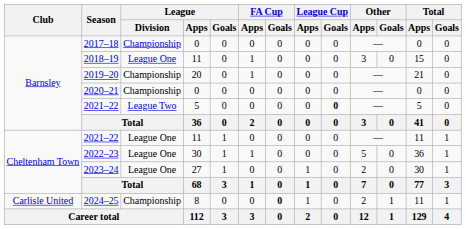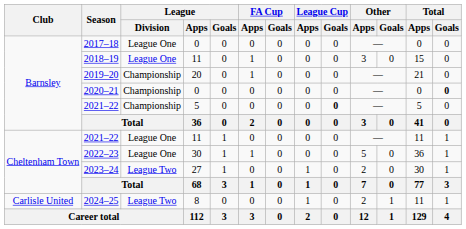2017–18 | League / Division: Championship -> League One
2020–21 | Total / Goals: normal -> bold
2021–22 / 5 | League / Division: League Two -> Championship
2023–24 | League / Division: League One -> League Two
2024–25 | League / Division: Championship -> League Two
2024–25 | FA Cup / Goals: bold -> normal
